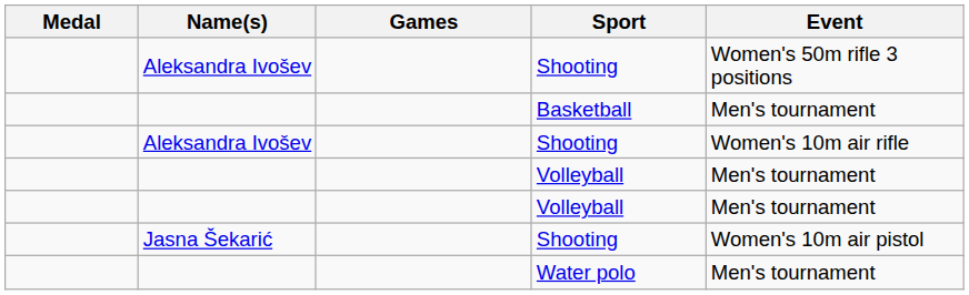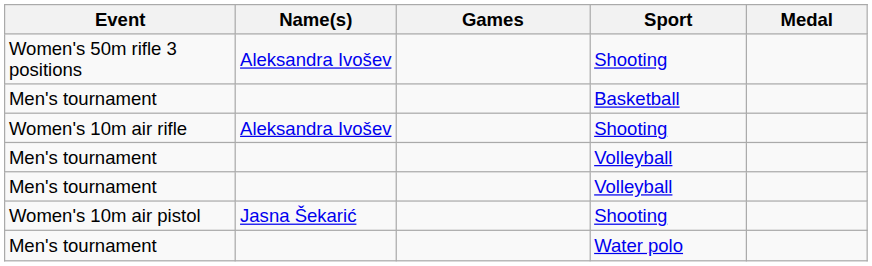columns swapped: Medal <-> Event
